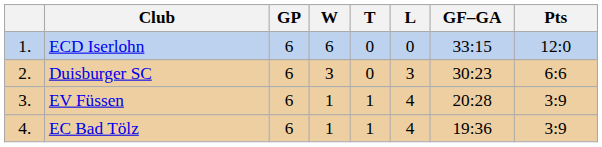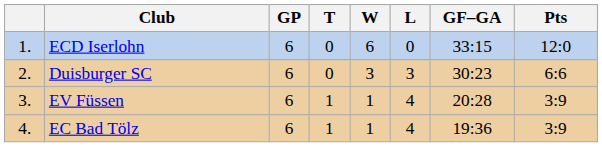columns swapped: W <-> T
